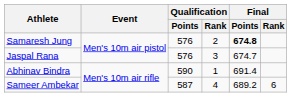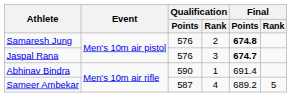Jaspal Rana | Final / Points: normal -> bold
Sameer Ambekar | Final / Rank: 6 -> 5
